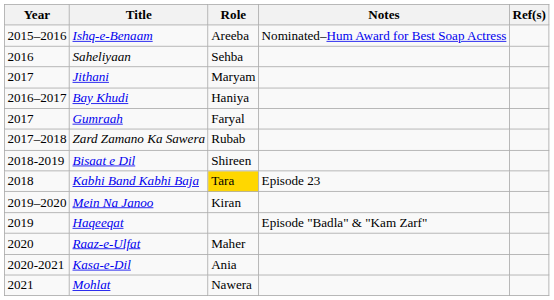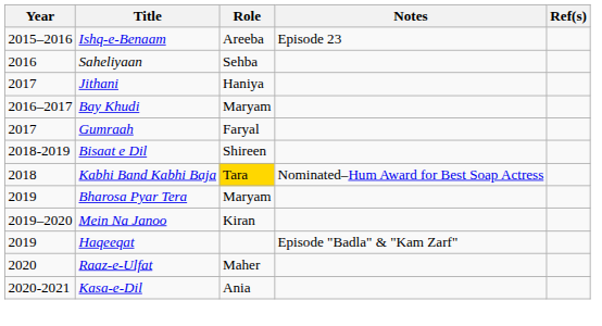Ishq-e-Benaam | Notes: Nominated–Hum Award for Best Soap Actress -> Episode 23
Jithani | Role: Maryam -> Haniya
Bay Khudi | Role: Haniya -> Maryam
- row: 2017–2018 | Zard Zamano Ka Sawera | Rubab
Kabhi Band Kabhi Baja | Notes: Episode 23 -> Nominated–Hum Award for Best Soap Actress
+ row: 2019 | Bharosa Pyar Tera | Maryam
- row: 2021 | Mohlat | Nawera
